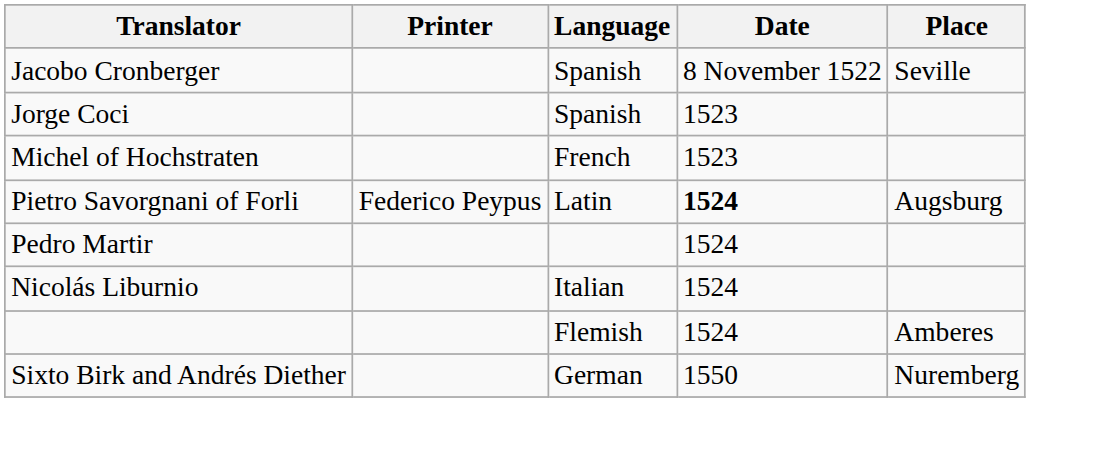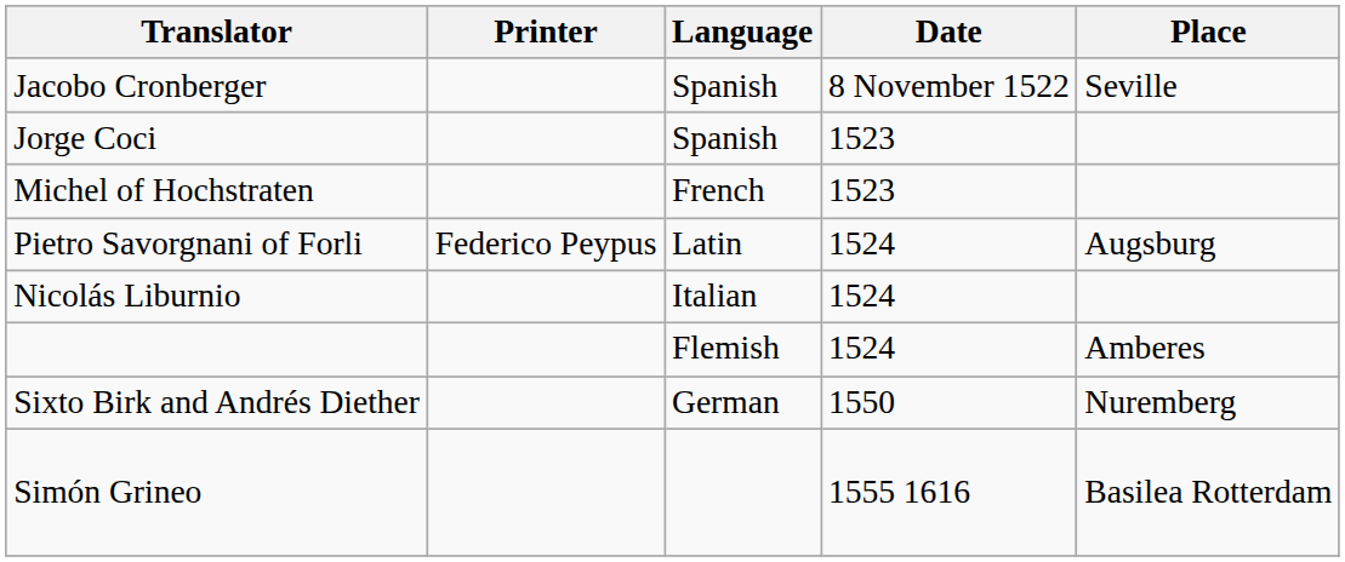Pietro Savorgnani of Forli | Date: bold -> normal
- row: Pedro Martir | 1524
+ row: Simón Grineo | 1555 1616 | Basilea Rotterdam
